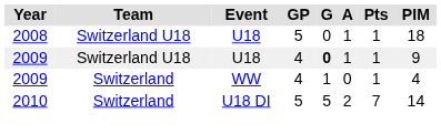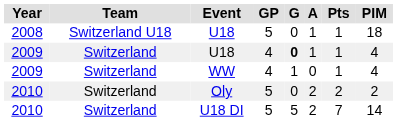2009 / U18 | Team: Switzerland U18 -> Switzerland
2009 / U18 | PIM: 9 -> 4
+ row: 2010 | Switzerland | Oly | 5 | 0 | 2 | 2 | 2
